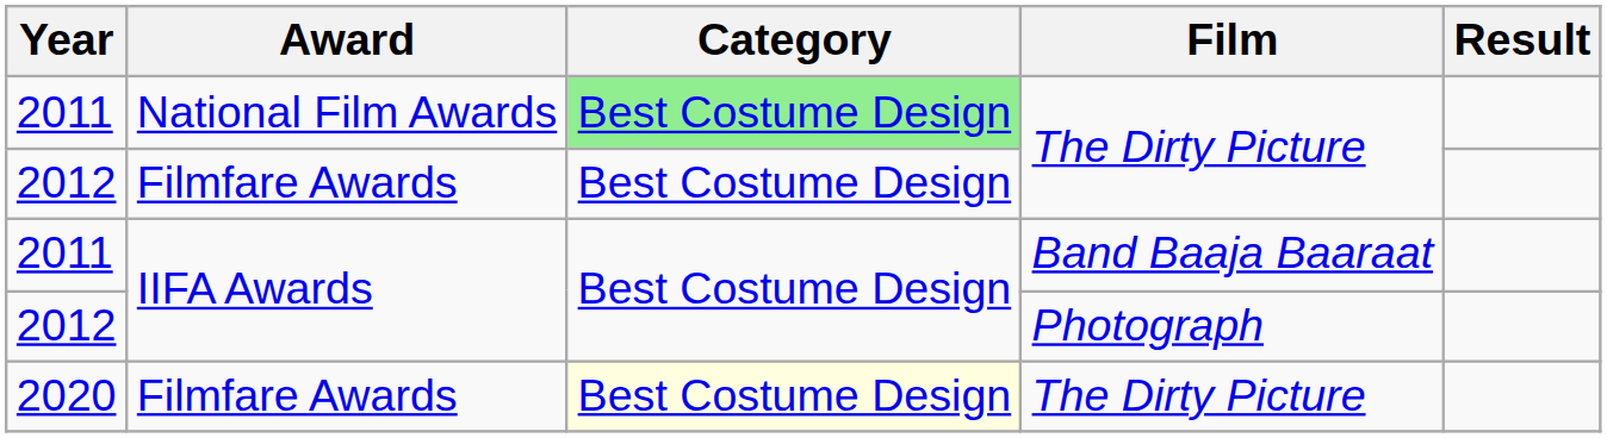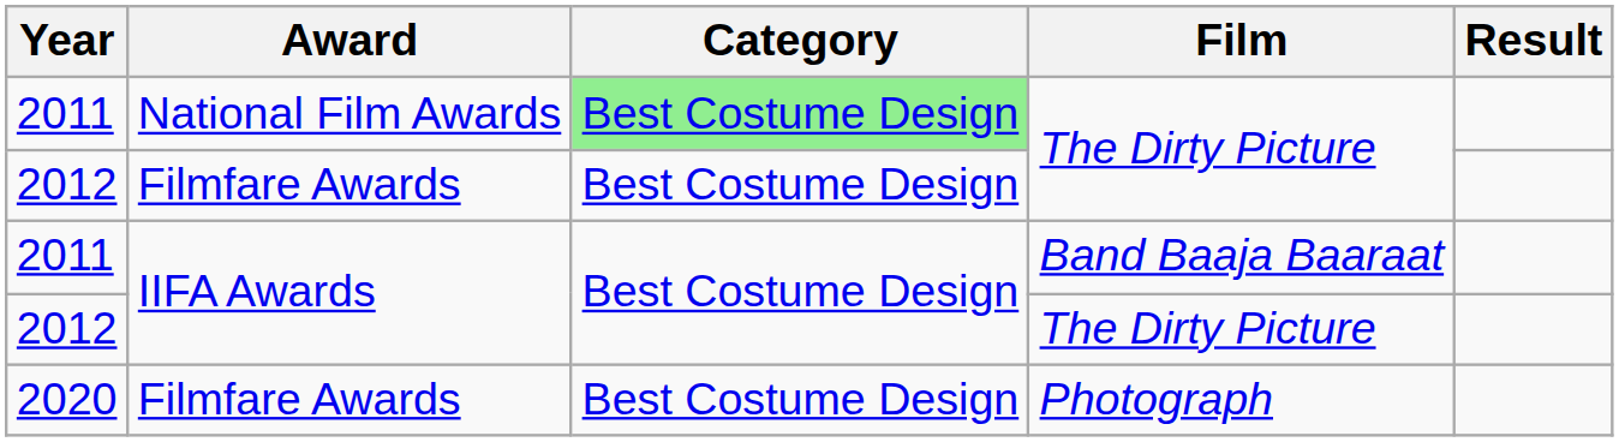2012 / IIFA Awards | Film: Photograph -> The Dirty Picture
2020 | Category: lightyellow background -> no background
2020 | Film: The Dirty Picture -> Photograph
